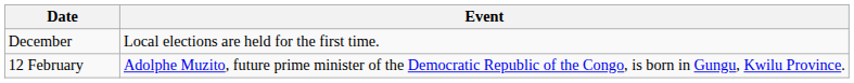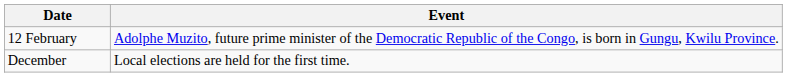rows swapped: 12 February <-> December
